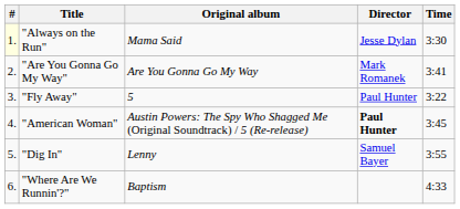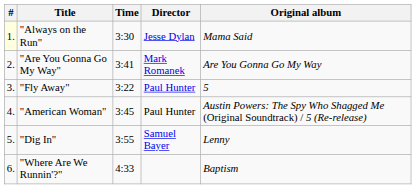columns swapped: Original album <-> Time
"American Woman" | Director: bold -> normal
